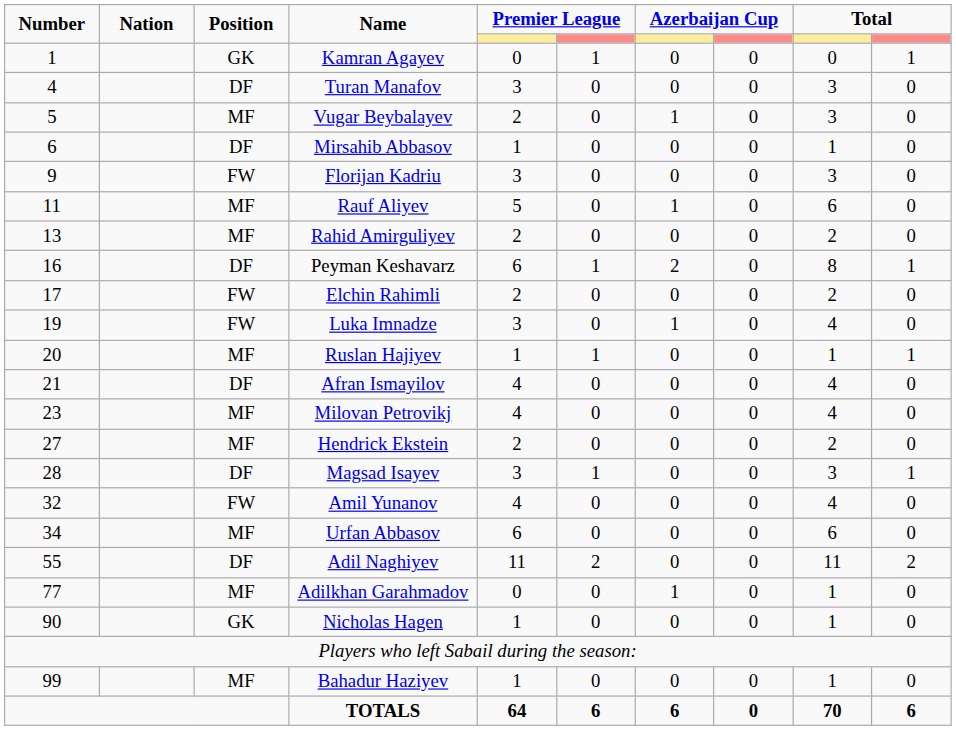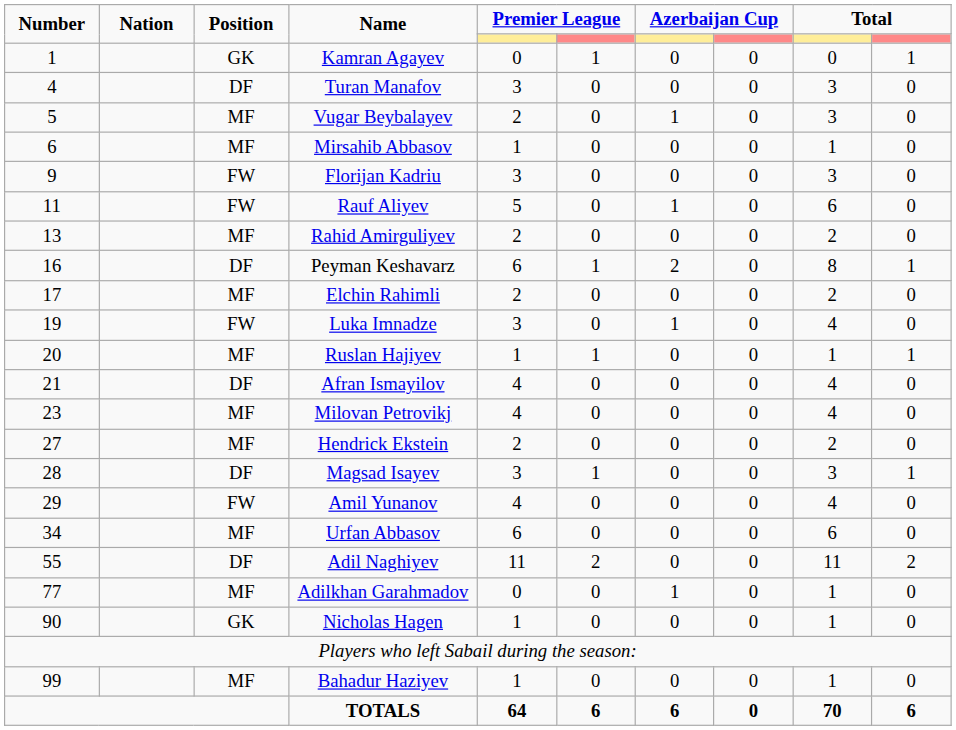Mirsahib Abbasov | Position: DF -> MF
Rauf Aliyev | Position: MF -> FW
Elchin Rahimli | Position: FW -> MF
Amil Yunanov | Number: 32 -> 29
